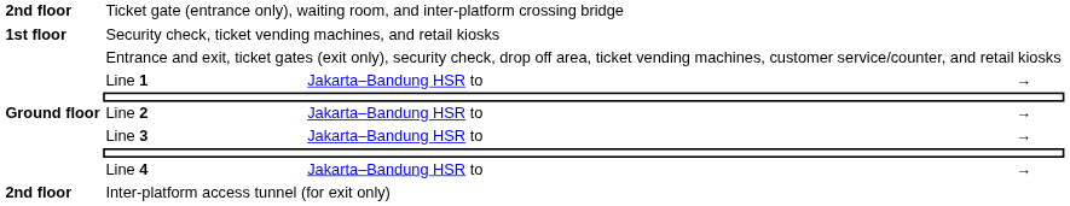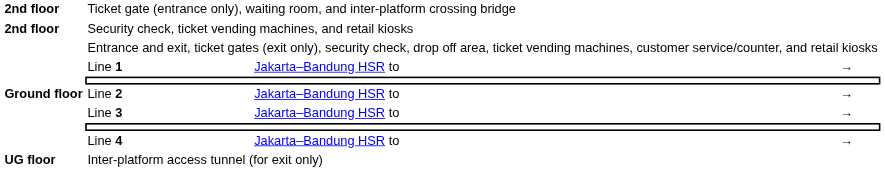Security check, ticket vending machines, and retail kiosks | column 1: 1st floor -> 2nd floor
Inter-platform access tunnel (for exit only) | column 1: 2nd floor -> UG floor
